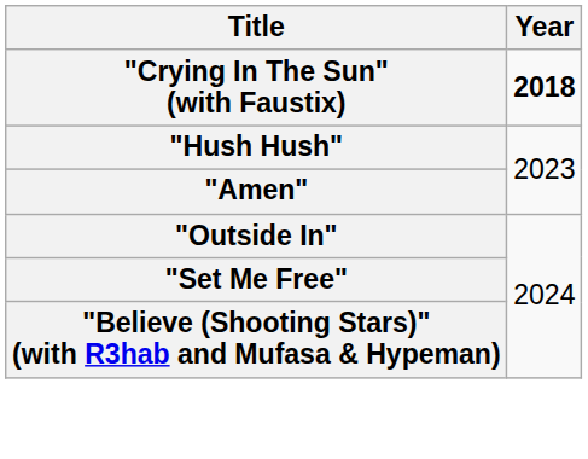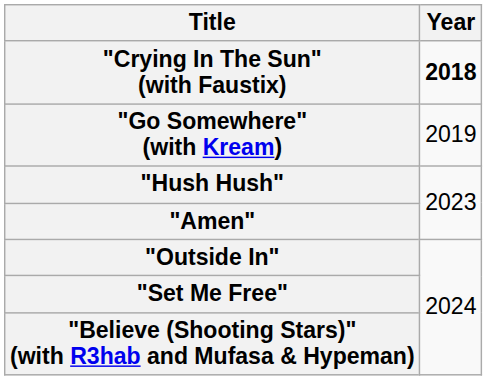+ row: "Go Somewhere" (with Kream) | 2019
